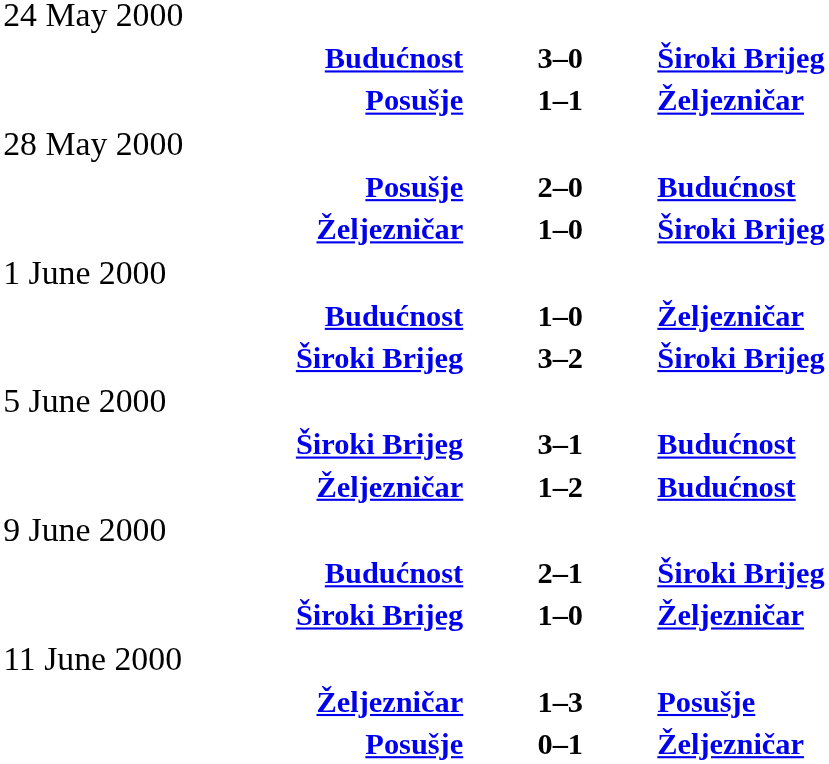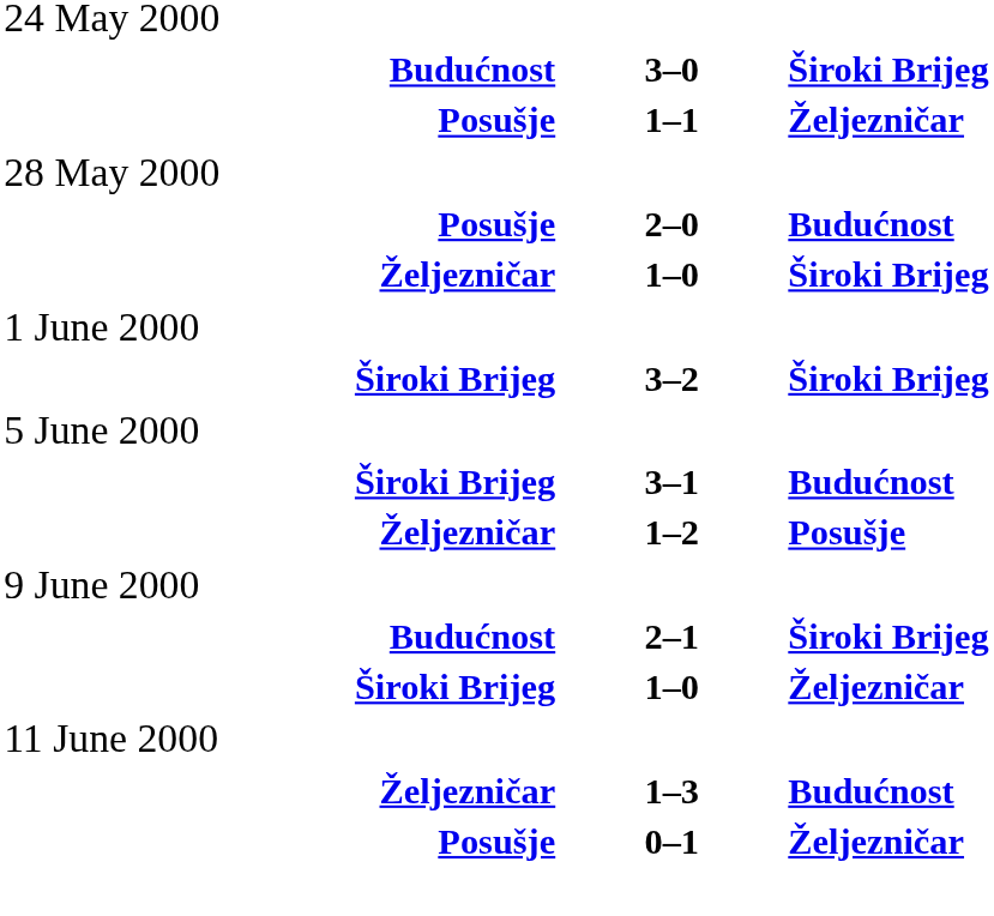- row: Budućnost | 1–0 | Željezničar
1–2 | column 3: Budućnost -> Posušje
1–3 | column 3: Posušje -> Budućnost
